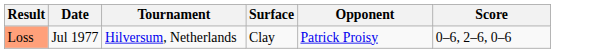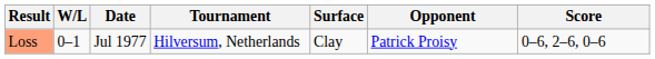+ column: W/L | 0–1
